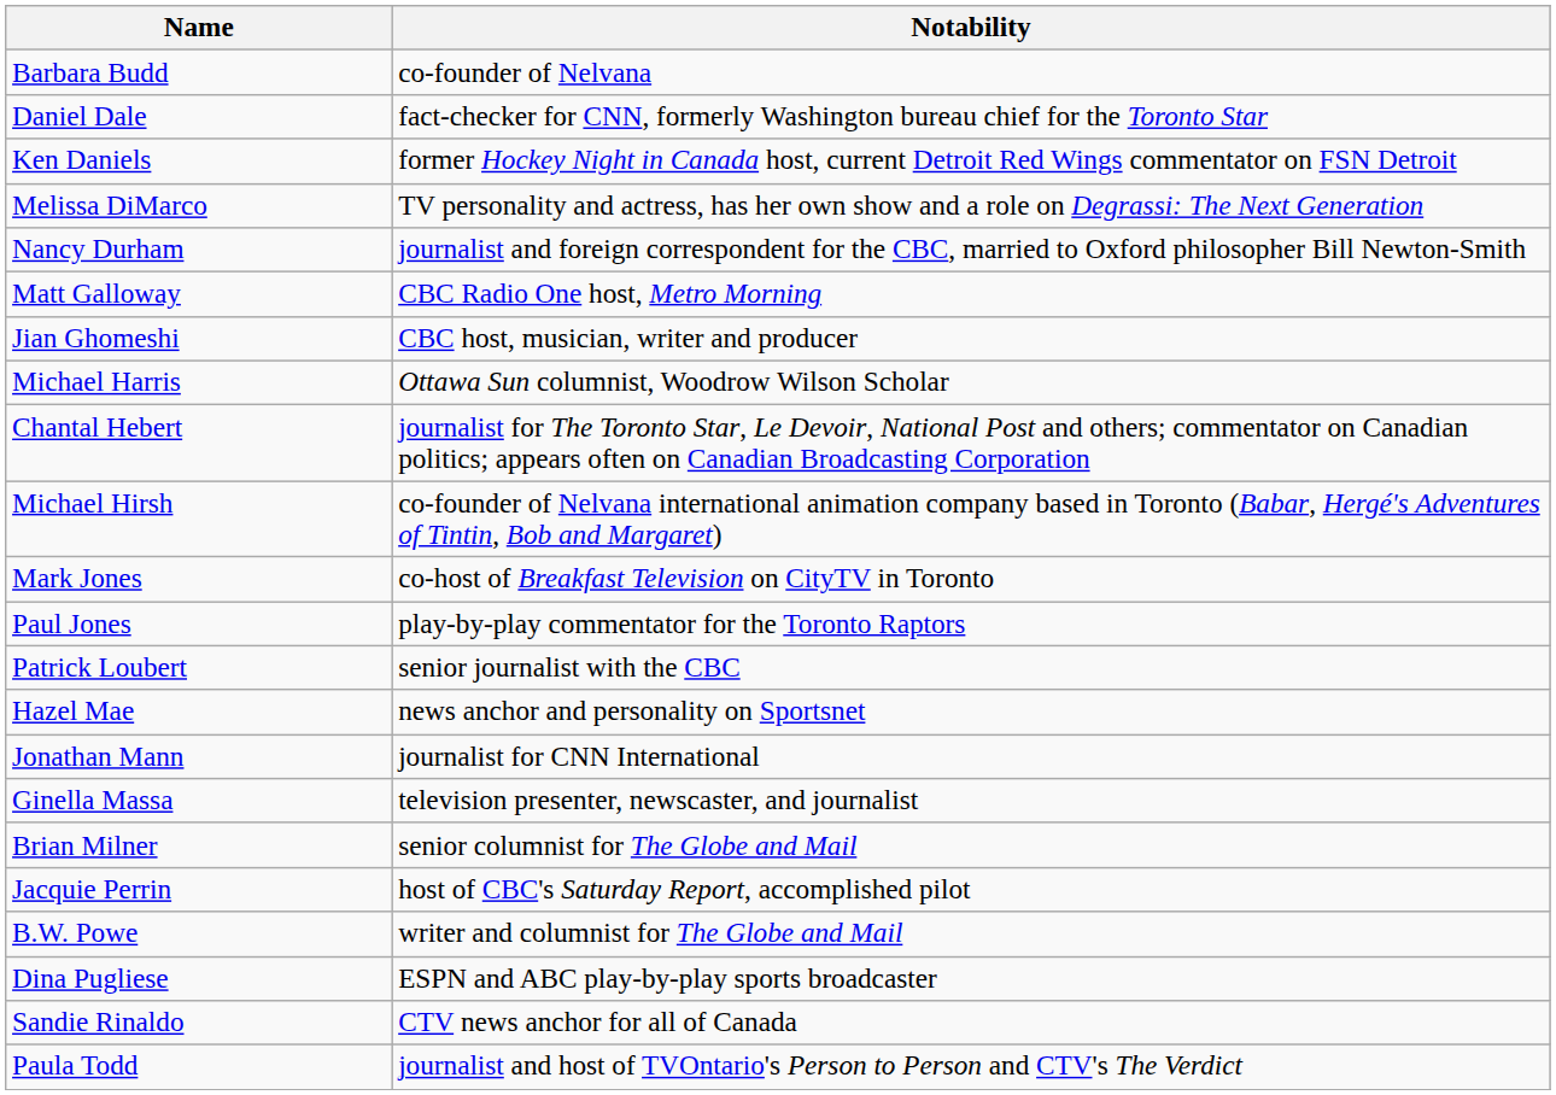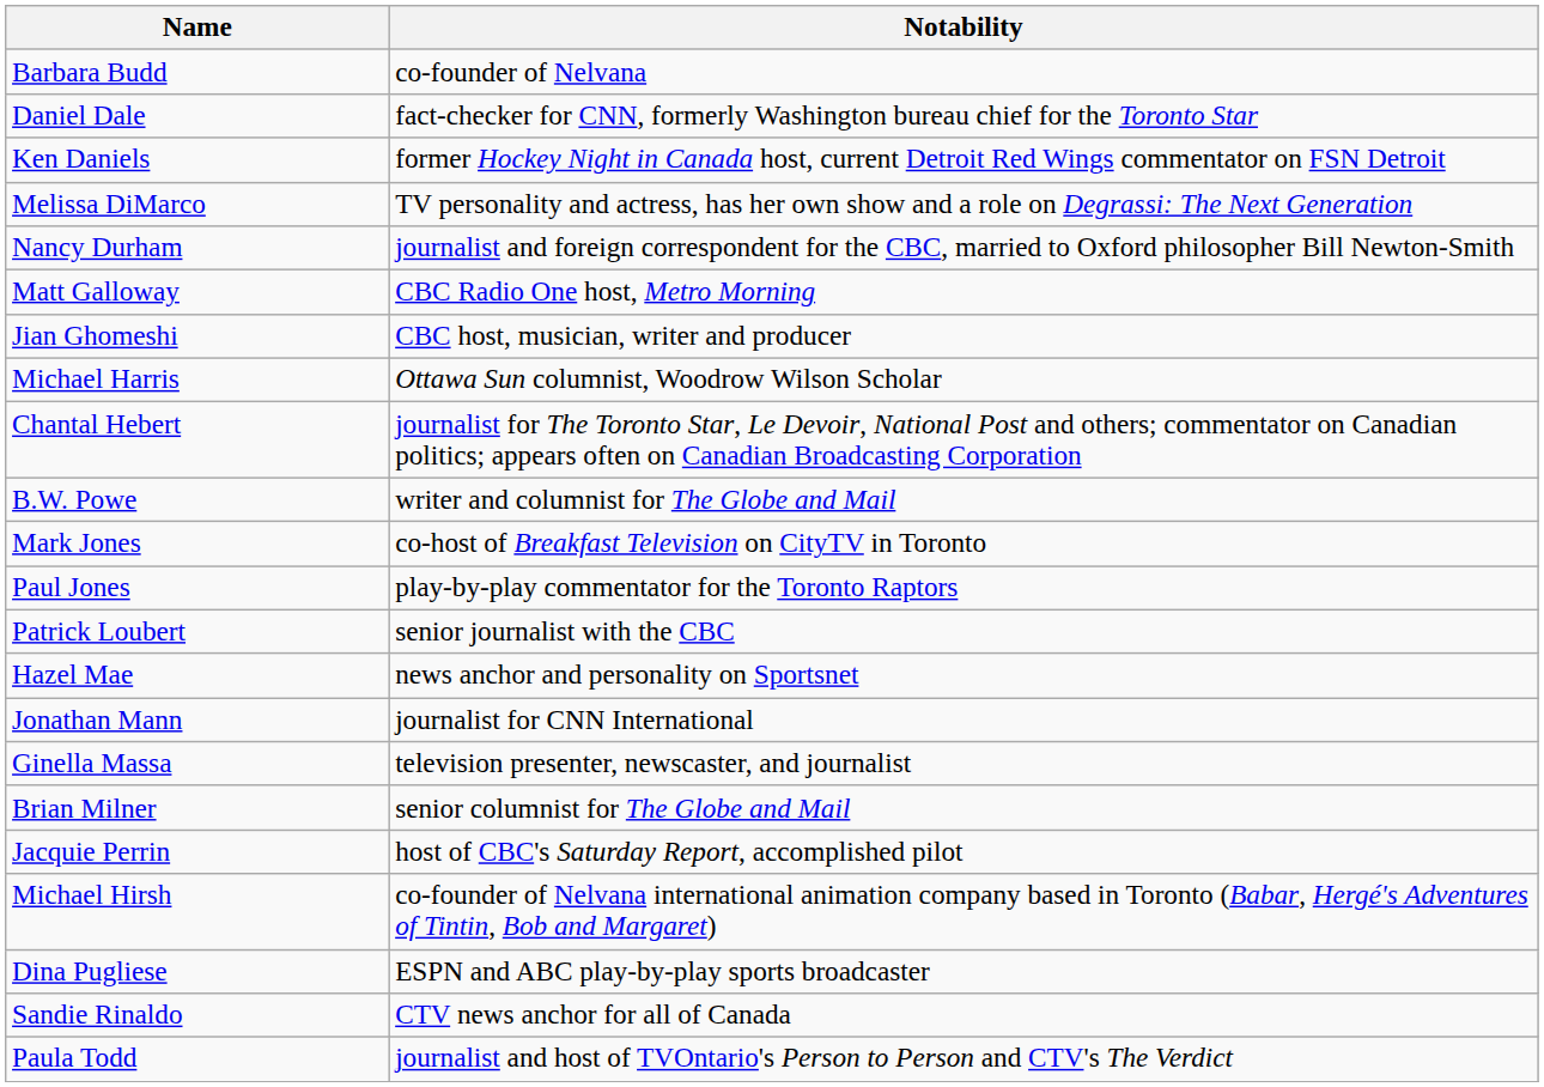rows swapped: Michael Hirsh <-> B.W. Powe
